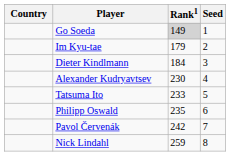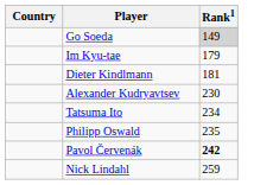- column: Seed | 1 | 2 | 3 | 4 | 5 | 6 | 7 | 8
Dieter Kindlmann | Rank1: 184 -> 181
Tatsuma Ito | Rank1: 233 -> 234
Pavol Červenák | Rank1: normal -> bold
